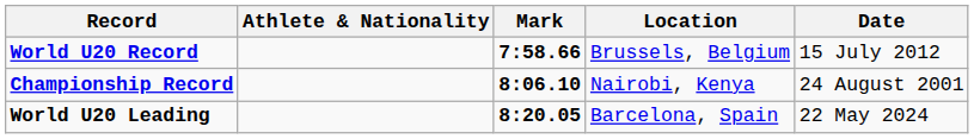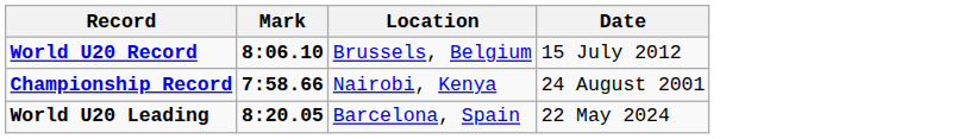- column: Athlete & Nationality
World U20 Record | Mark: 7:58.66 -> 8:06.10
Championship Record | Mark: 8:06.10 -> 7:58.66
